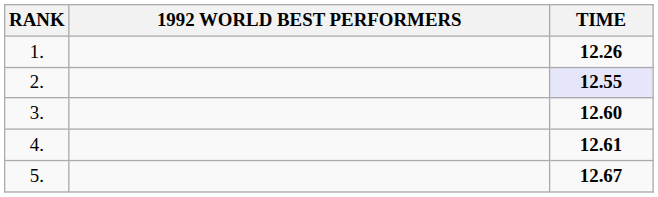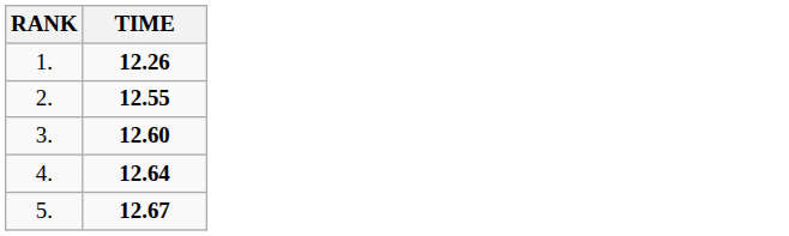- column: 1992 WORLD BEST PERFORMERS
2. | TIME: lavender background -> no background
4. | TIME: 12.61 -> 12.64
